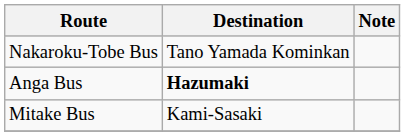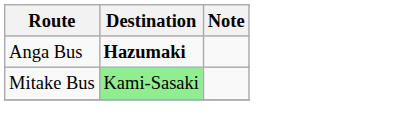- row: Nakaroku-Tobe Bus | Tano Yamada Kominkan
Mitake Bus | Destination: no background -> lightgreen background
